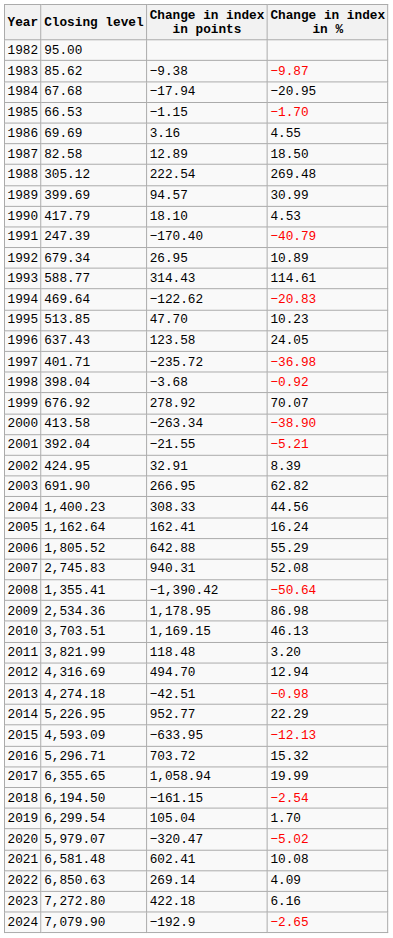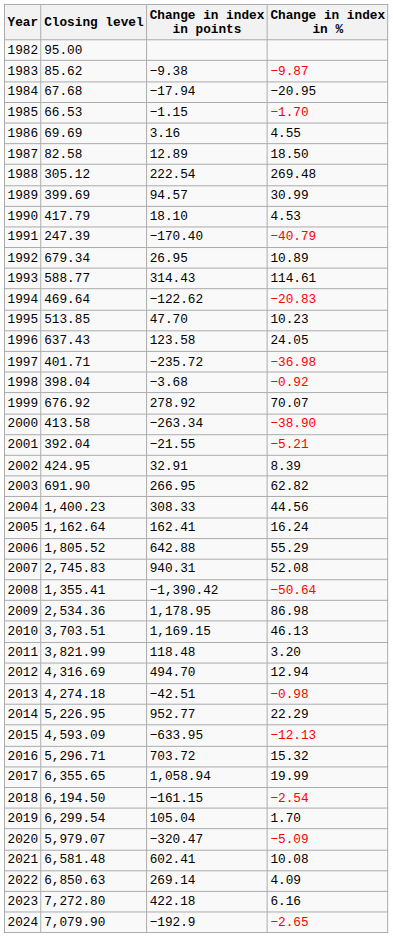2020 | Change in index in %: −5.02 -> −5.09
